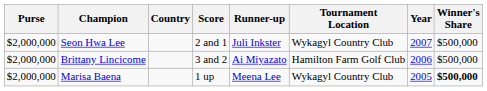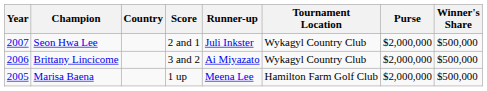columns swapped: Year <-> Purse
Brittany Lincicome | Tournament Location: Hamilton Farm Golf Club -> Wykagyl Country Club
Marisa Baena | Tournament Location: Wykagyl Country Club -> Hamilton Farm Golf Club
Marisa Baena | Winner's Share: bold -> normal
